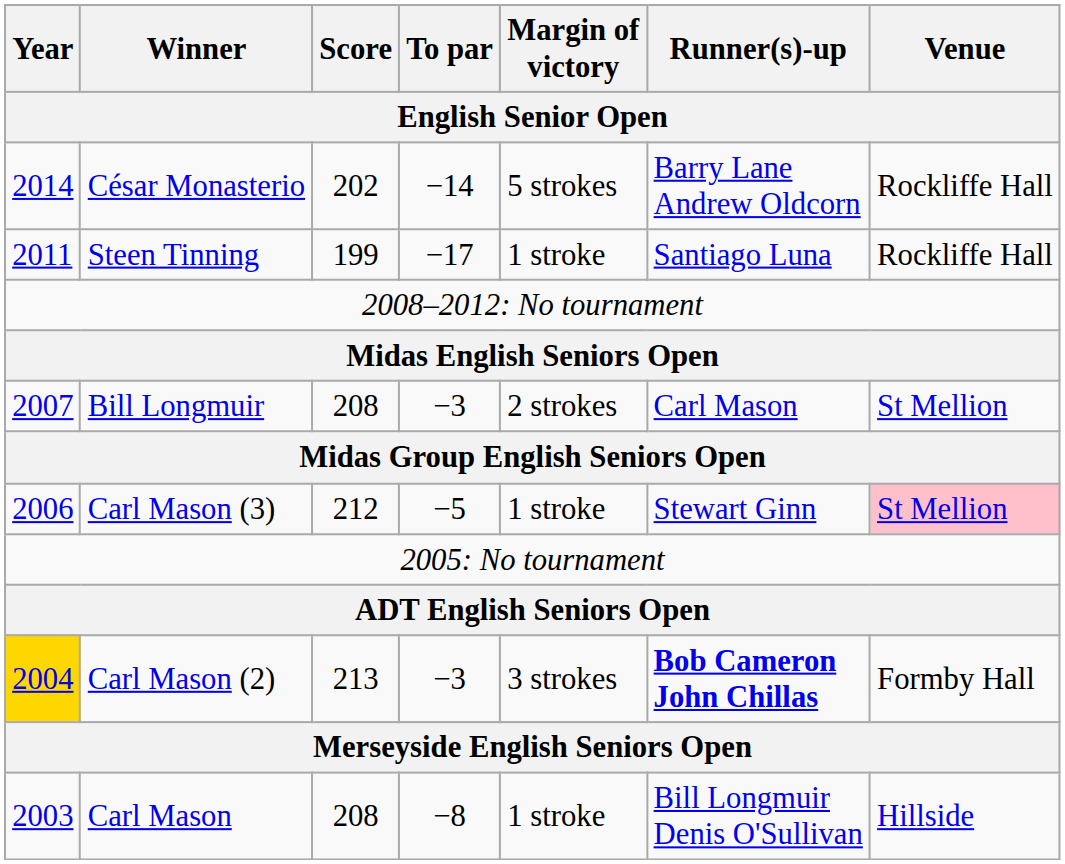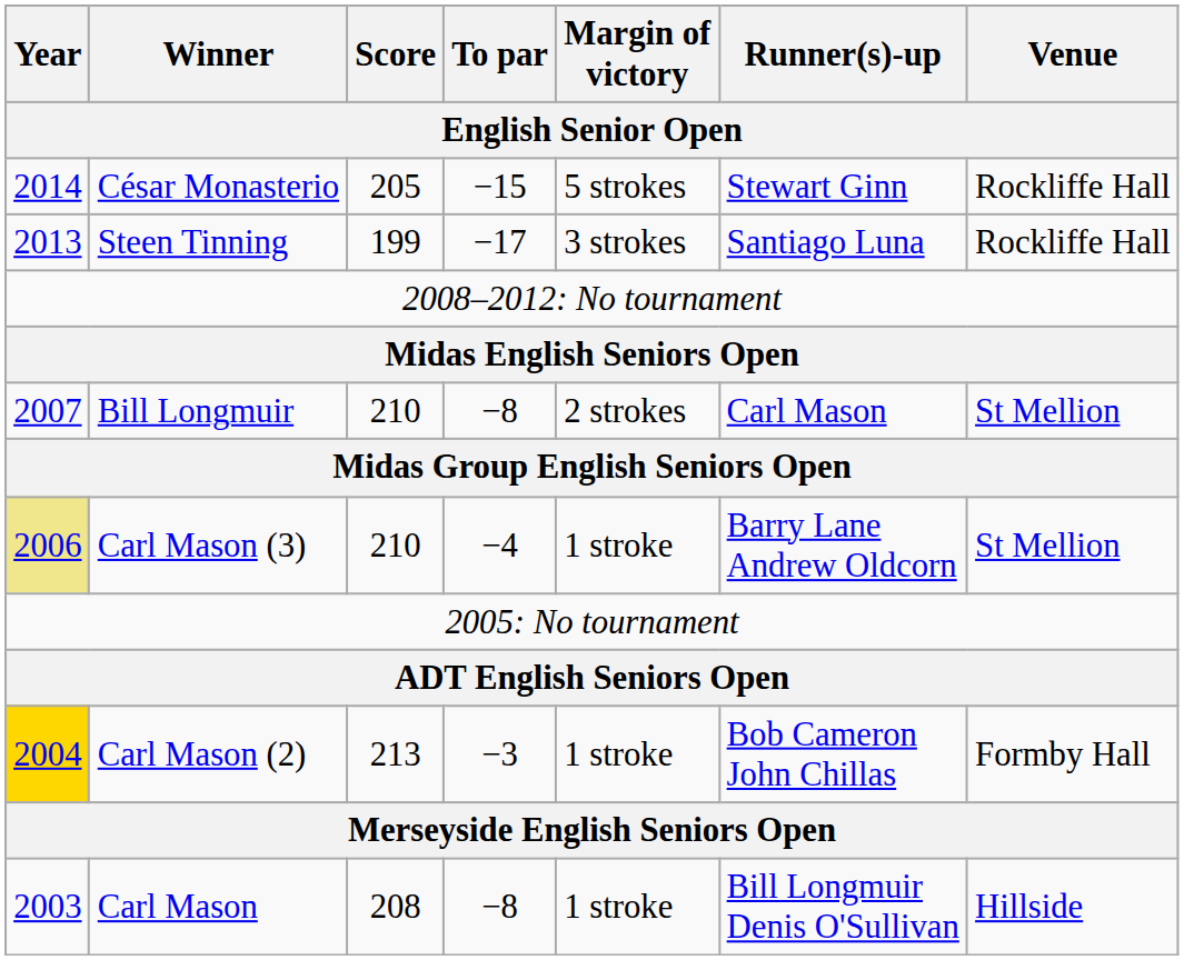César Monasterio | Score: 202 -> 205
César Monasterio | To par: −14 -> −15
César Monasterio | Runner(s)-up: Barry Lane Andrew Oldcorn -> Stewart Ginn
Steen Tinning | Year: 2011 -> 2013
Steen Tinning | Margin of victory: 1 stroke -> 3 strokes
Bill Longmuir | Score: 208 -> 210
Bill Longmuir | To par: −3 -> −8
Carl Mason (3) | Year: no background -> khaki background
Carl Mason (3) | Score: 212 -> 210
Carl Mason (3) | To par: −5 -> −4
Carl Mason (3) | Runner(s)-up: Stewart Ginn -> Barry Lane Andrew Oldcorn
Carl Mason (3) | Venue: pink background -> no background
Carl Mason (2) | Margin of victory: 3 strokes -> 1 stroke
Carl Mason (2) | Runner(s)-up: bold -> normal
